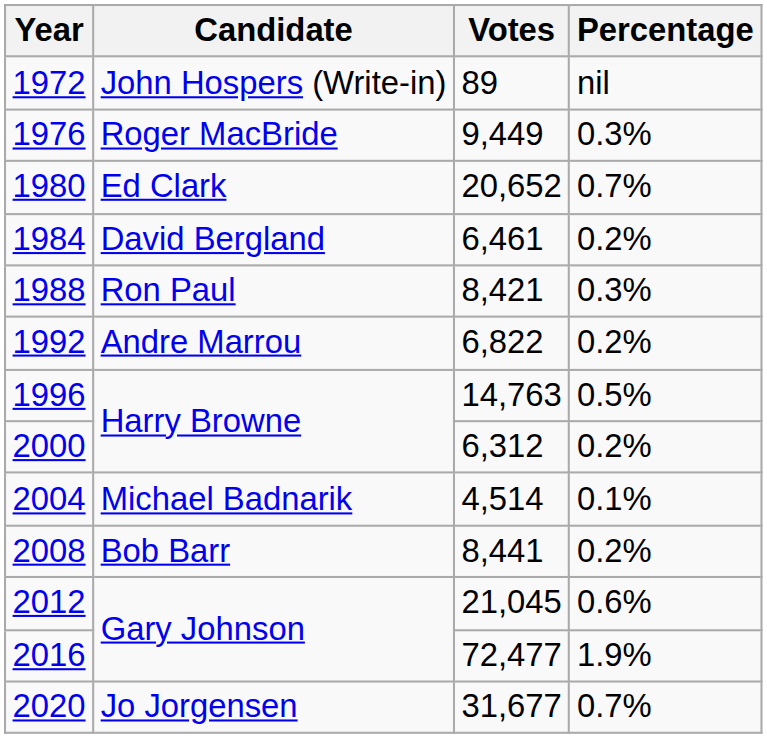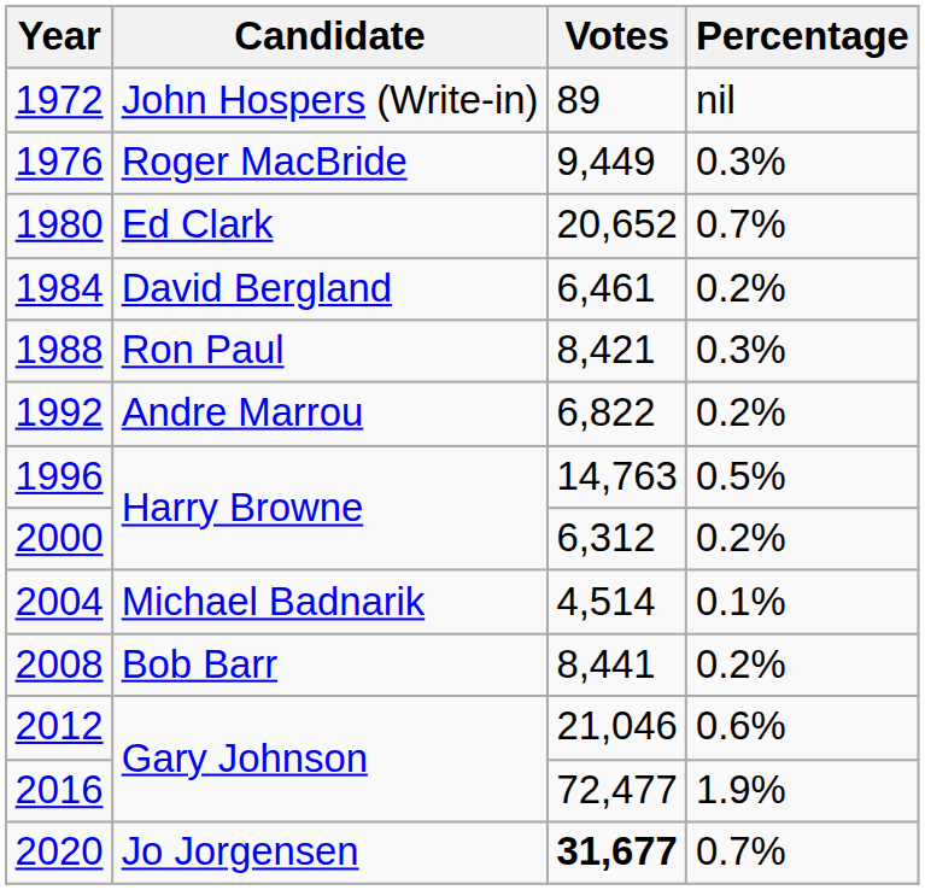2012 | Votes: 21,045 -> 21,046
2020 | Votes: normal -> bold
